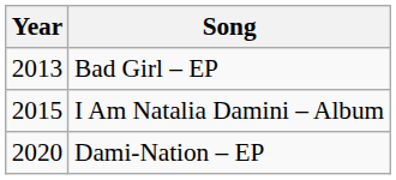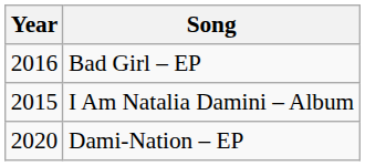Bad Girl – EP | Year: 2013 -> 2016
